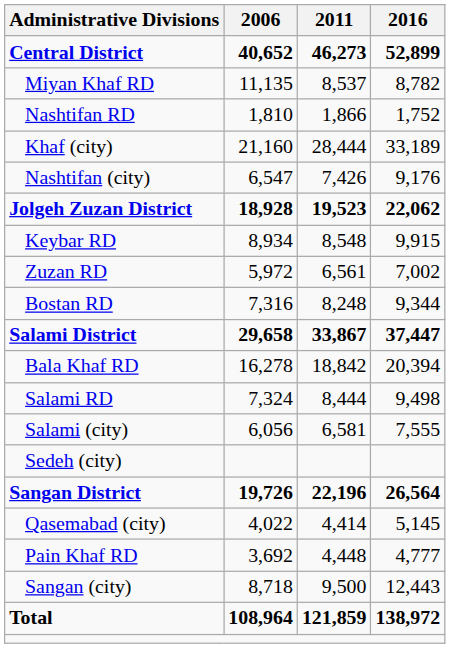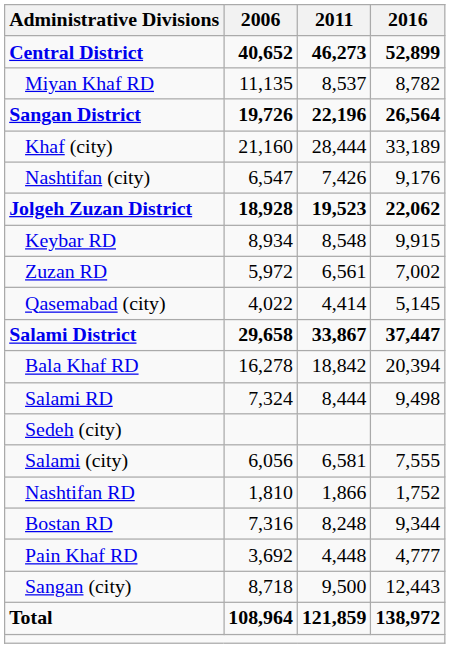rows swapped: Nashtifan RD <-> Sangan District
rows swapped: Qasemabad (city) <-> Bostan RD
rows swapped: Salami (city) <-> Sedeh (city)
